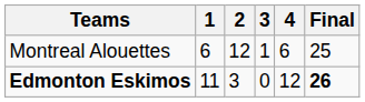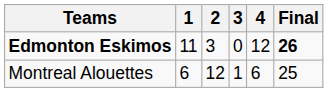rows swapped: Edmonton Eskimos <-> Montreal Alouettes
